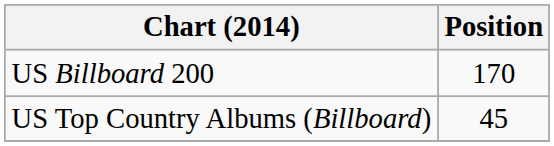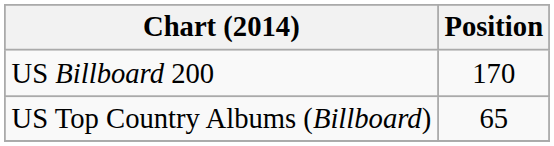US Top Country Albums (Billboard) | Position: 45 -> 65
